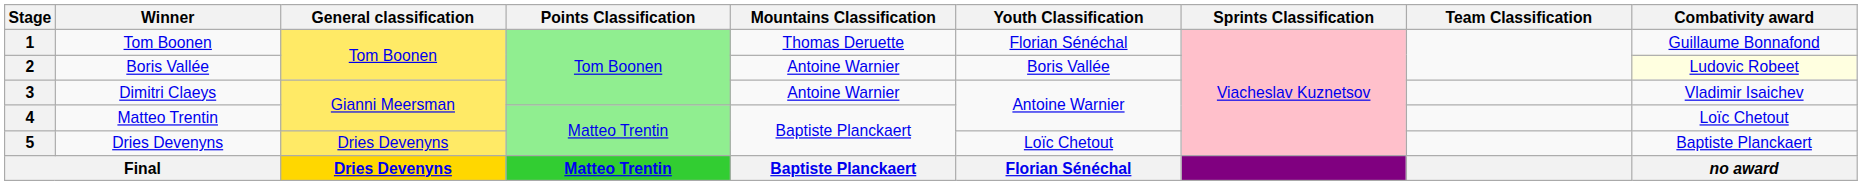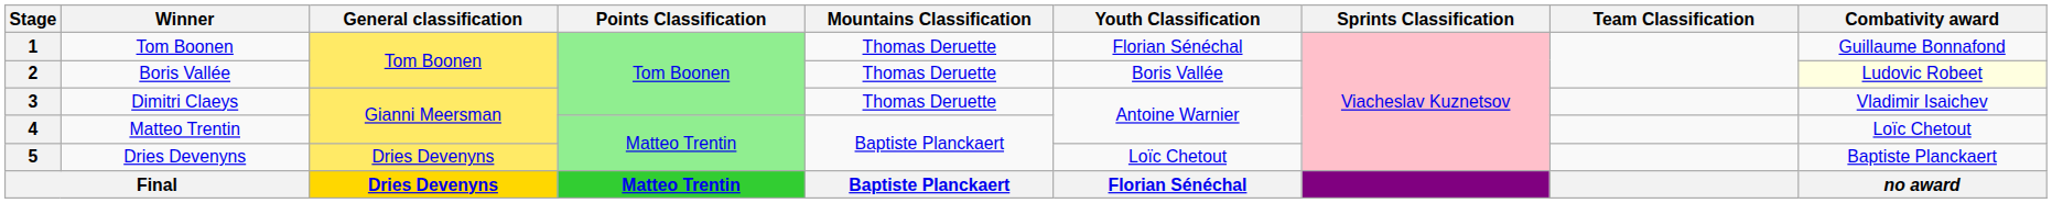2 | Mountains Classification: Antoine Warnier -> Thomas Deruette
3 | Mountains Classification: Antoine Warnier -> Thomas Deruette
